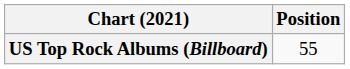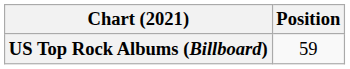US Top Rock Albums (Billboard) | Position: 55 -> 59
